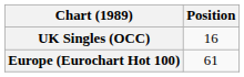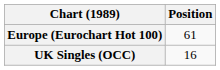rows swapped: Europe (Eurochart Hot 100) <-> UK Singles (OCC)
